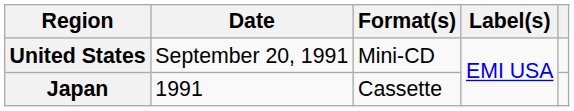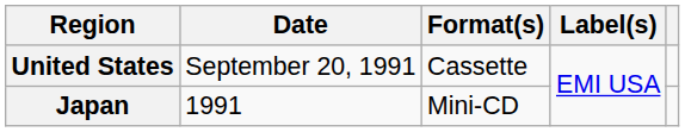United States | Format(s): Mini-CD -> Cassette
Japan | Format(s): Cassette -> Mini-CD
